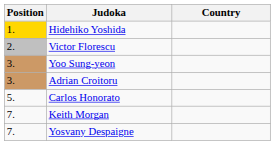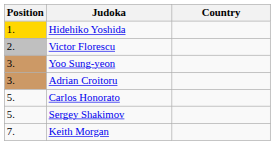+ row: 5. | Sergey Shakimov
- row: 7. | Yosvany Despaigne
